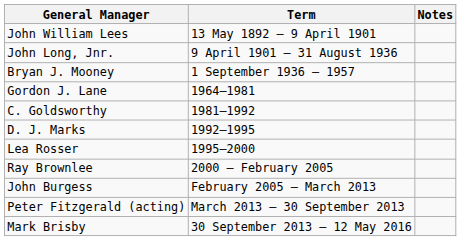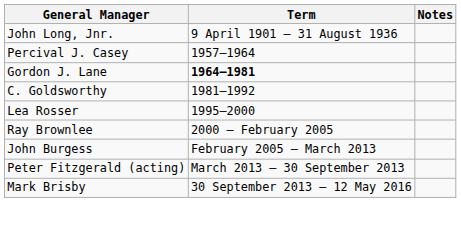- row: John William Lees | 13 May 1892 – 9 April 1901
- row: Bryan J. Mooney | 1 September 1936 – 1957
+ row: Percival J. Casey | 1957–1964
Gordon J. Lane | Term: normal -> bold
- row: D. J. Marks | 1992–1995
